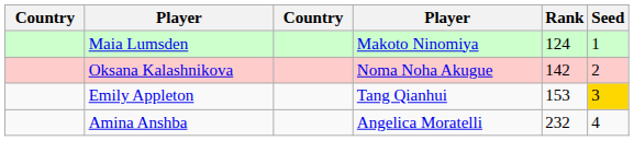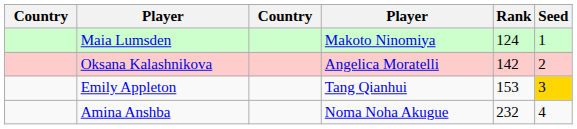Oksana Kalashnikova | column 4: Noma Noha Akugue -> Angelica Moratelli
Amina Anshba | column 4: Angelica Moratelli -> Noma Noha Akugue
